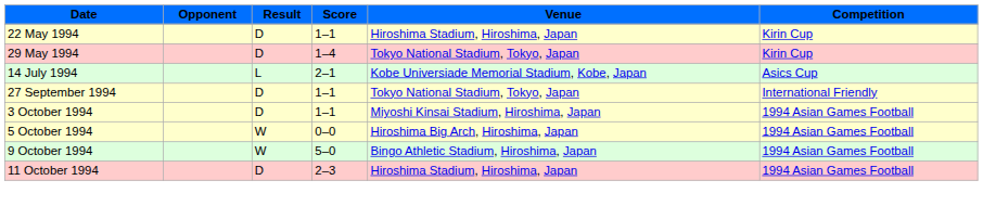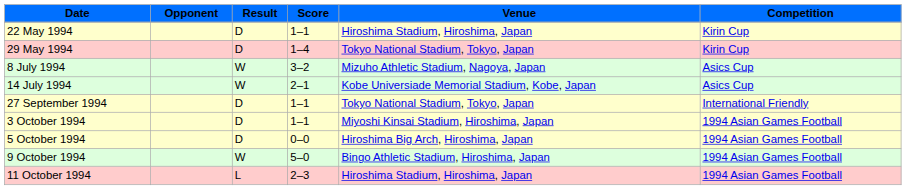+ row: 8 July 1994 | W | 3–2 | Mizuho Athletic Stadium, Nagoya, Japan | Asics Cup
14 July 1994 | Result: L -> W
5 October 1994 | Result: W -> D
11 October 1994 | Result: D -> L
